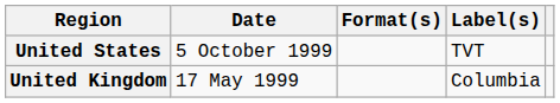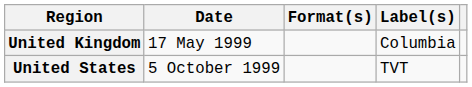rows swapped: United Kingdom <-> United States
